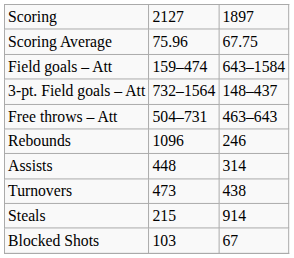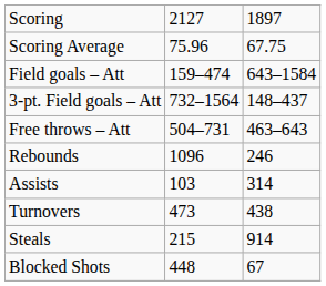Assists | column 2: 448 -> 103
Blocked Shots | column 2: 103 -> 448
